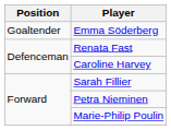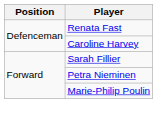- row: Goaltender | Emma Söderberg
